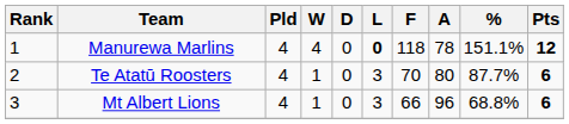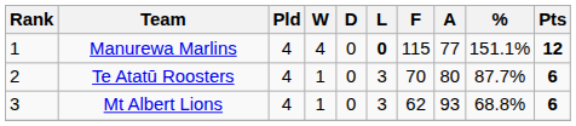Manurewa Marlins | F: 118 -> 115
Manurewa Marlins | A: 78 -> 77
Mt Albert Lions | F: 66 -> 62
Mt Albert Lions | A: 96 -> 93
